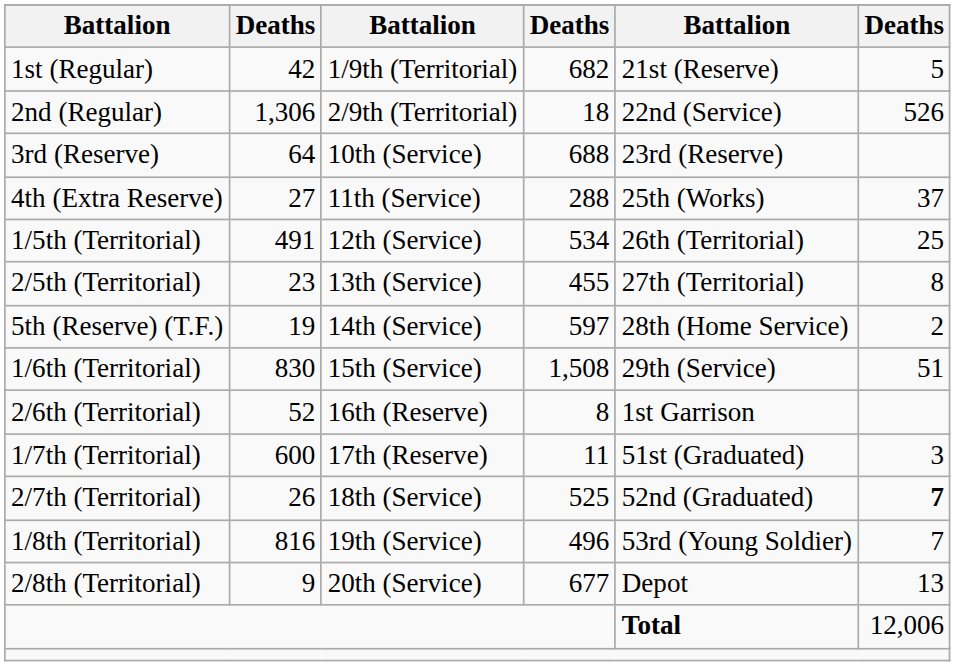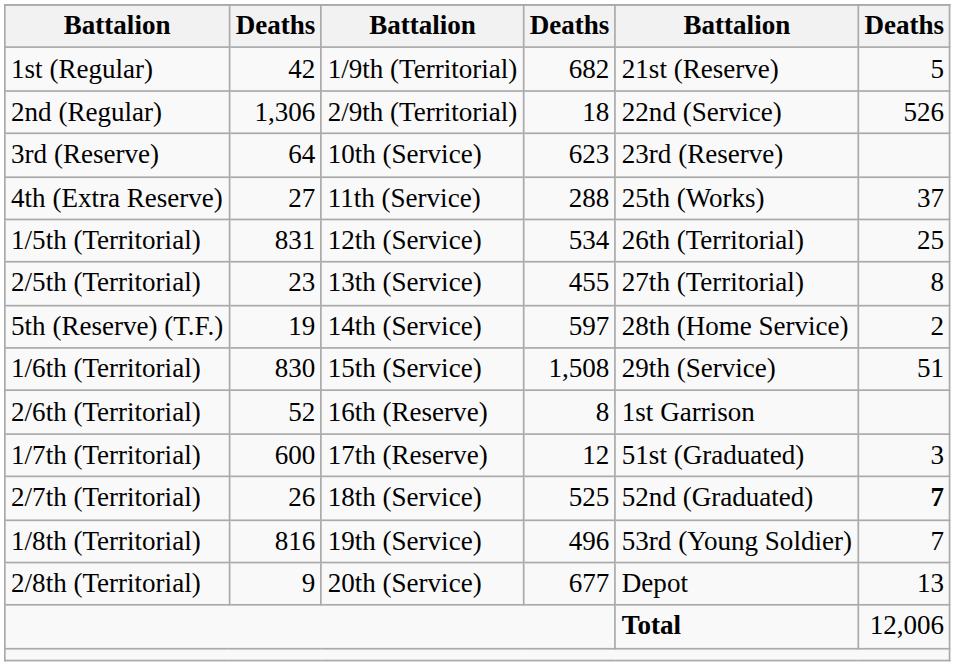3rd (Reserve) | column 4: 688 -> 623
1/5th (Territorial) | column 2: 491 -> 831
1/7th (Territorial) | column 4: 11 -> 12
